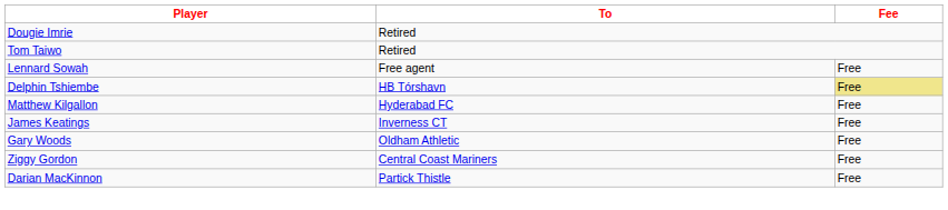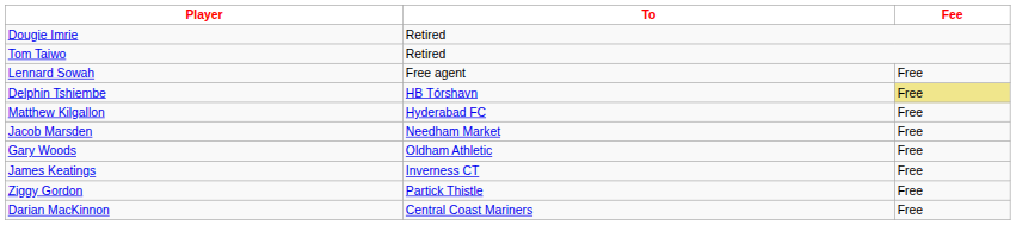+ row: Jacob Marsden | Needham Market | Free
rows swapped: James Keatings <-> Gary Woods
Ziggy Gordon | To: Central Coast Mariners -> Partick Thistle
Darian MacKinnon | To: Partick Thistle -> Central Coast Mariners
